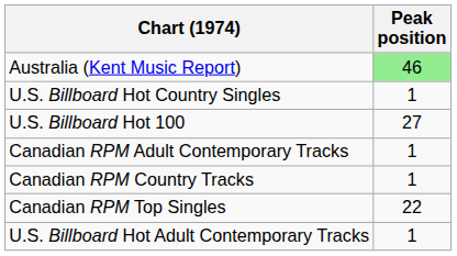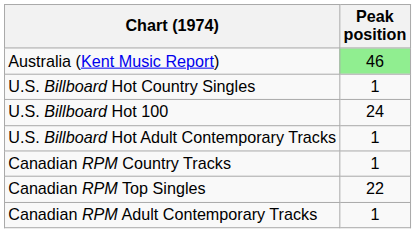U.S. Billboard Hot 100 | Peak position: 27 -> 24
rows swapped: U.S. Billboard Hot Adult Contemporary Tracks <-> Canadian RPM Adult Contemporary Tracks
